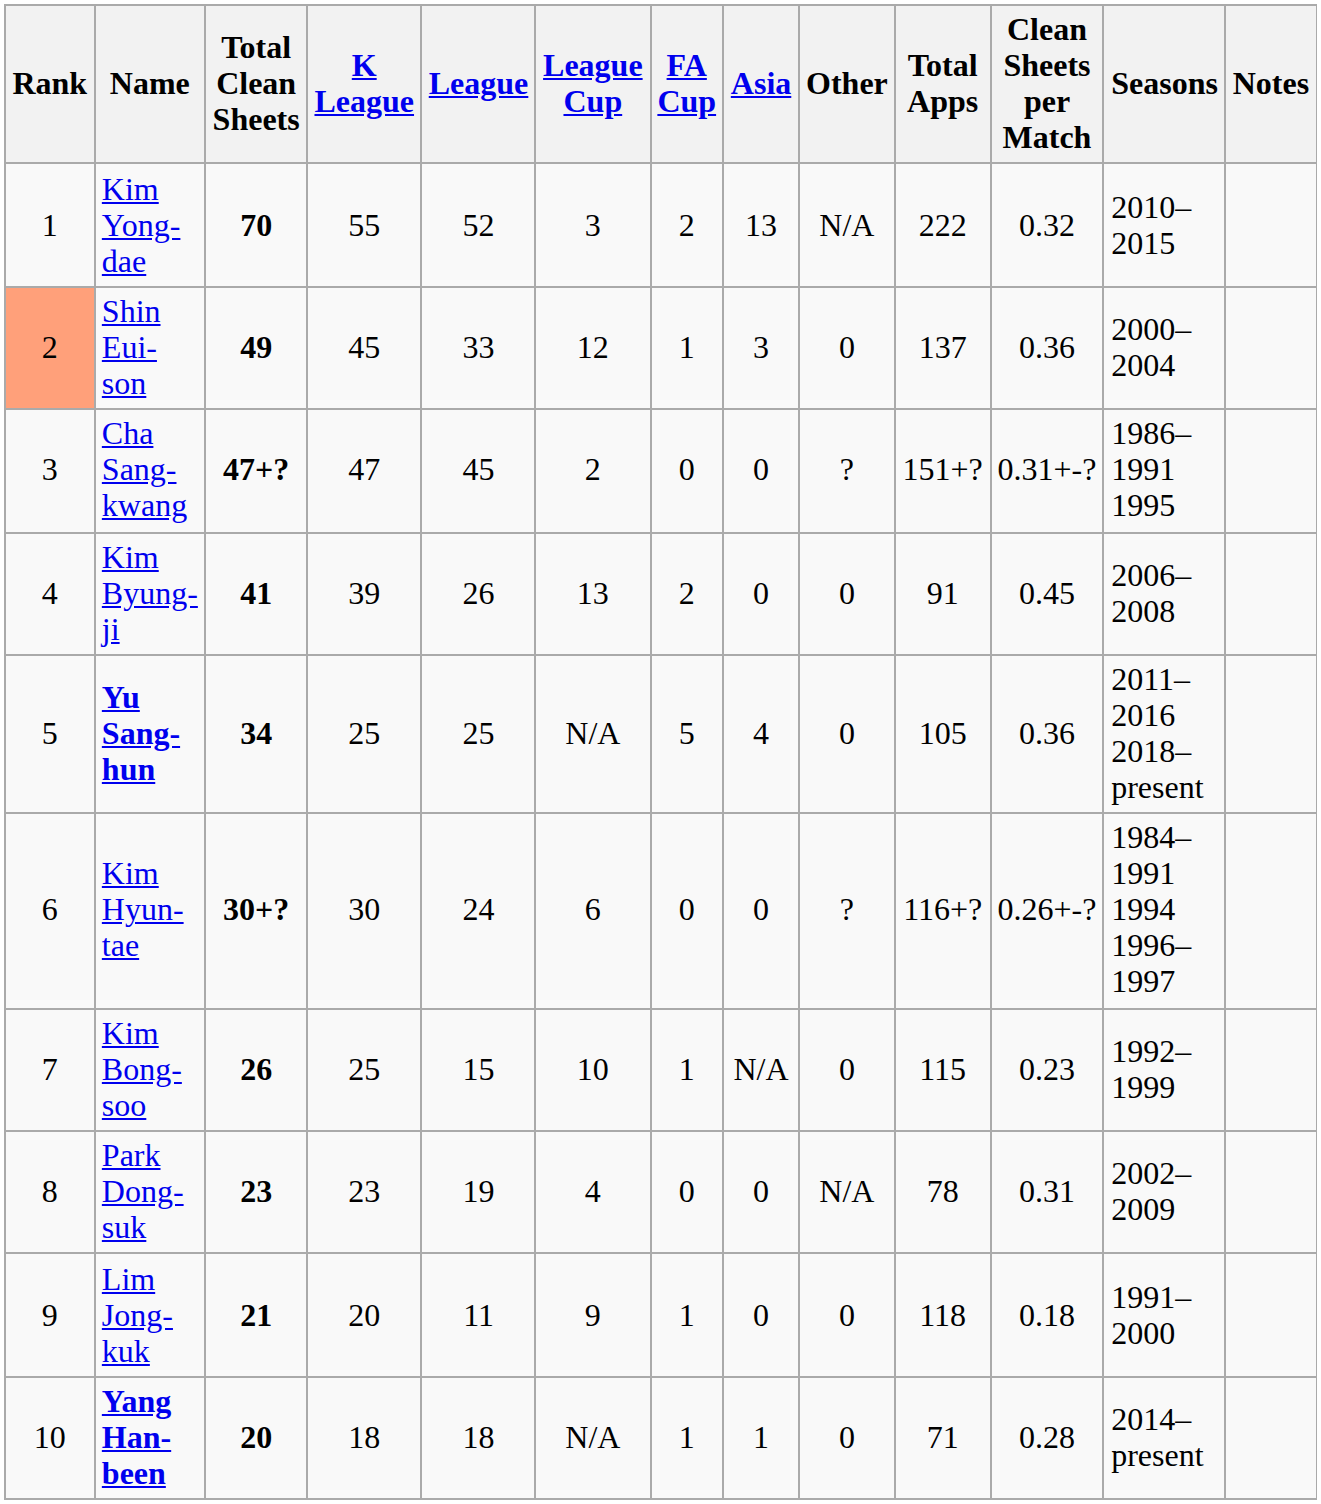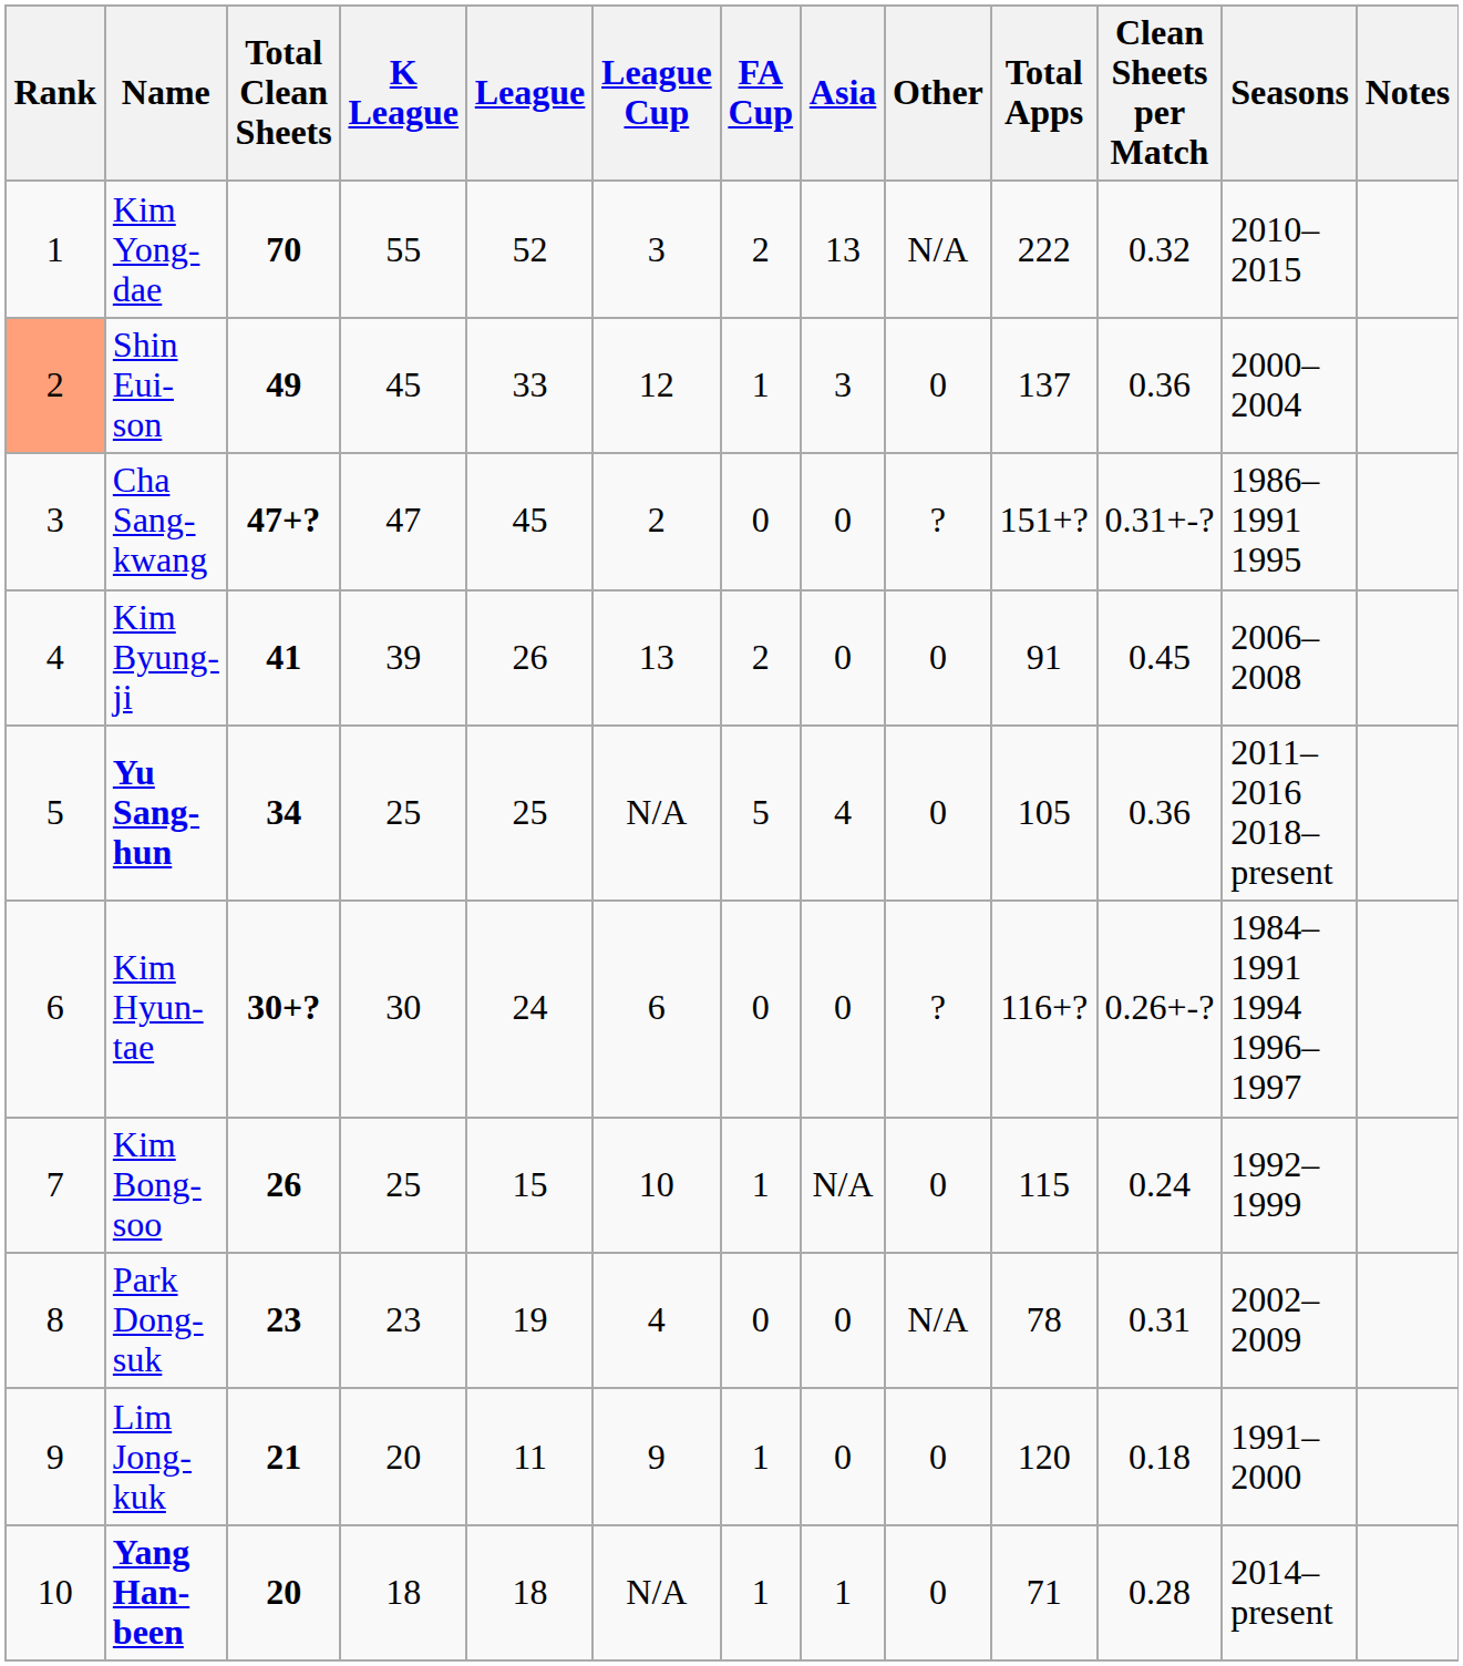Kim Bong-soo | Clean Sheets per Match: 0.23 -> 0.24
Lim Jong-kuk | Total Apps: 118 -> 120
